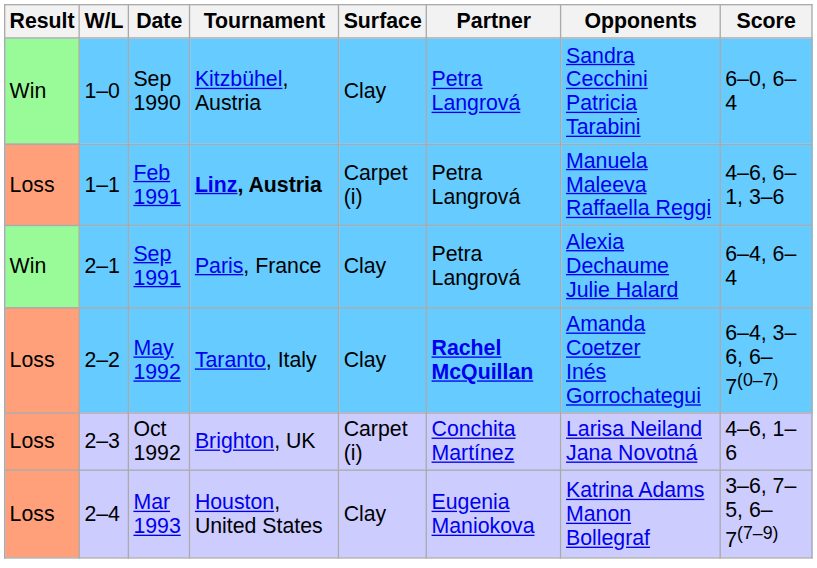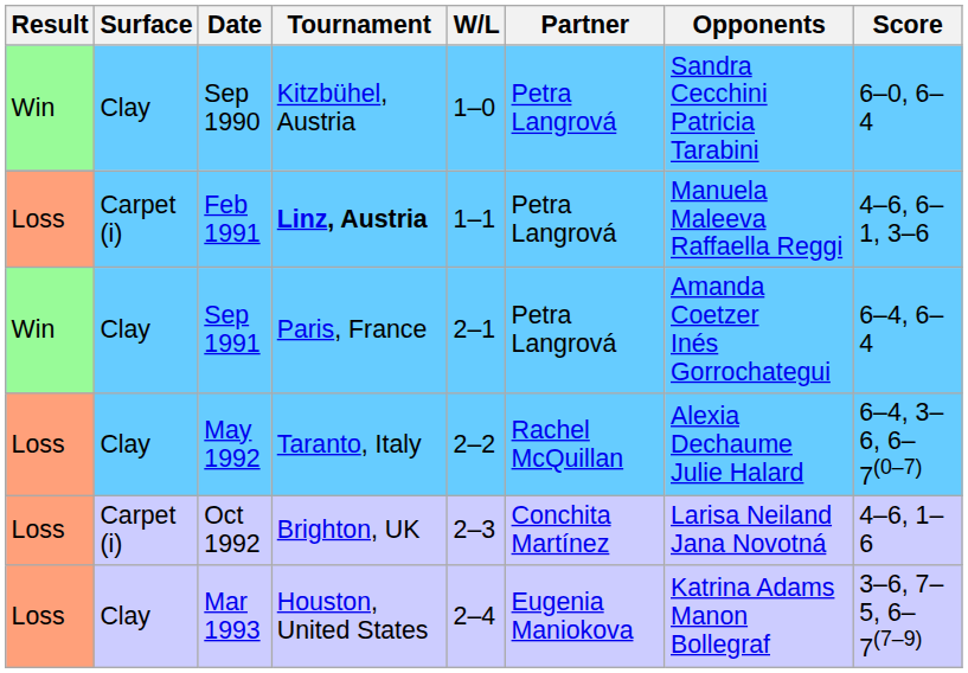columns swapped: W/L <-> Surface
Sep 1991 | Opponents: Alexia Dechaume Julie Halard -> Amanda Coetzer Inés Gorrochategui
May 1992 | Partner: bold -> normal
May 1992 | Opponents: Amanda Coetzer Inés Gorrochategui -> Alexia Dechaume Julie Halard
